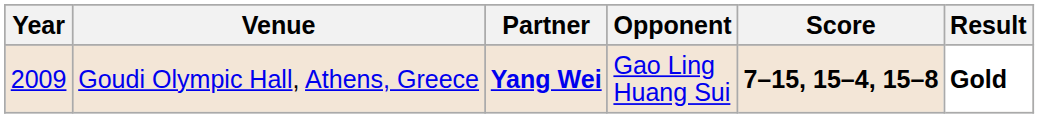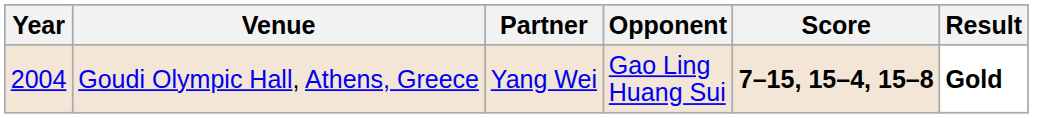Goudi Olympic Hall, Athens, Greece | Year: 2009 -> 2004
Goudi Olympic Hall, Athens, Greece | Partner: bold -> normal
